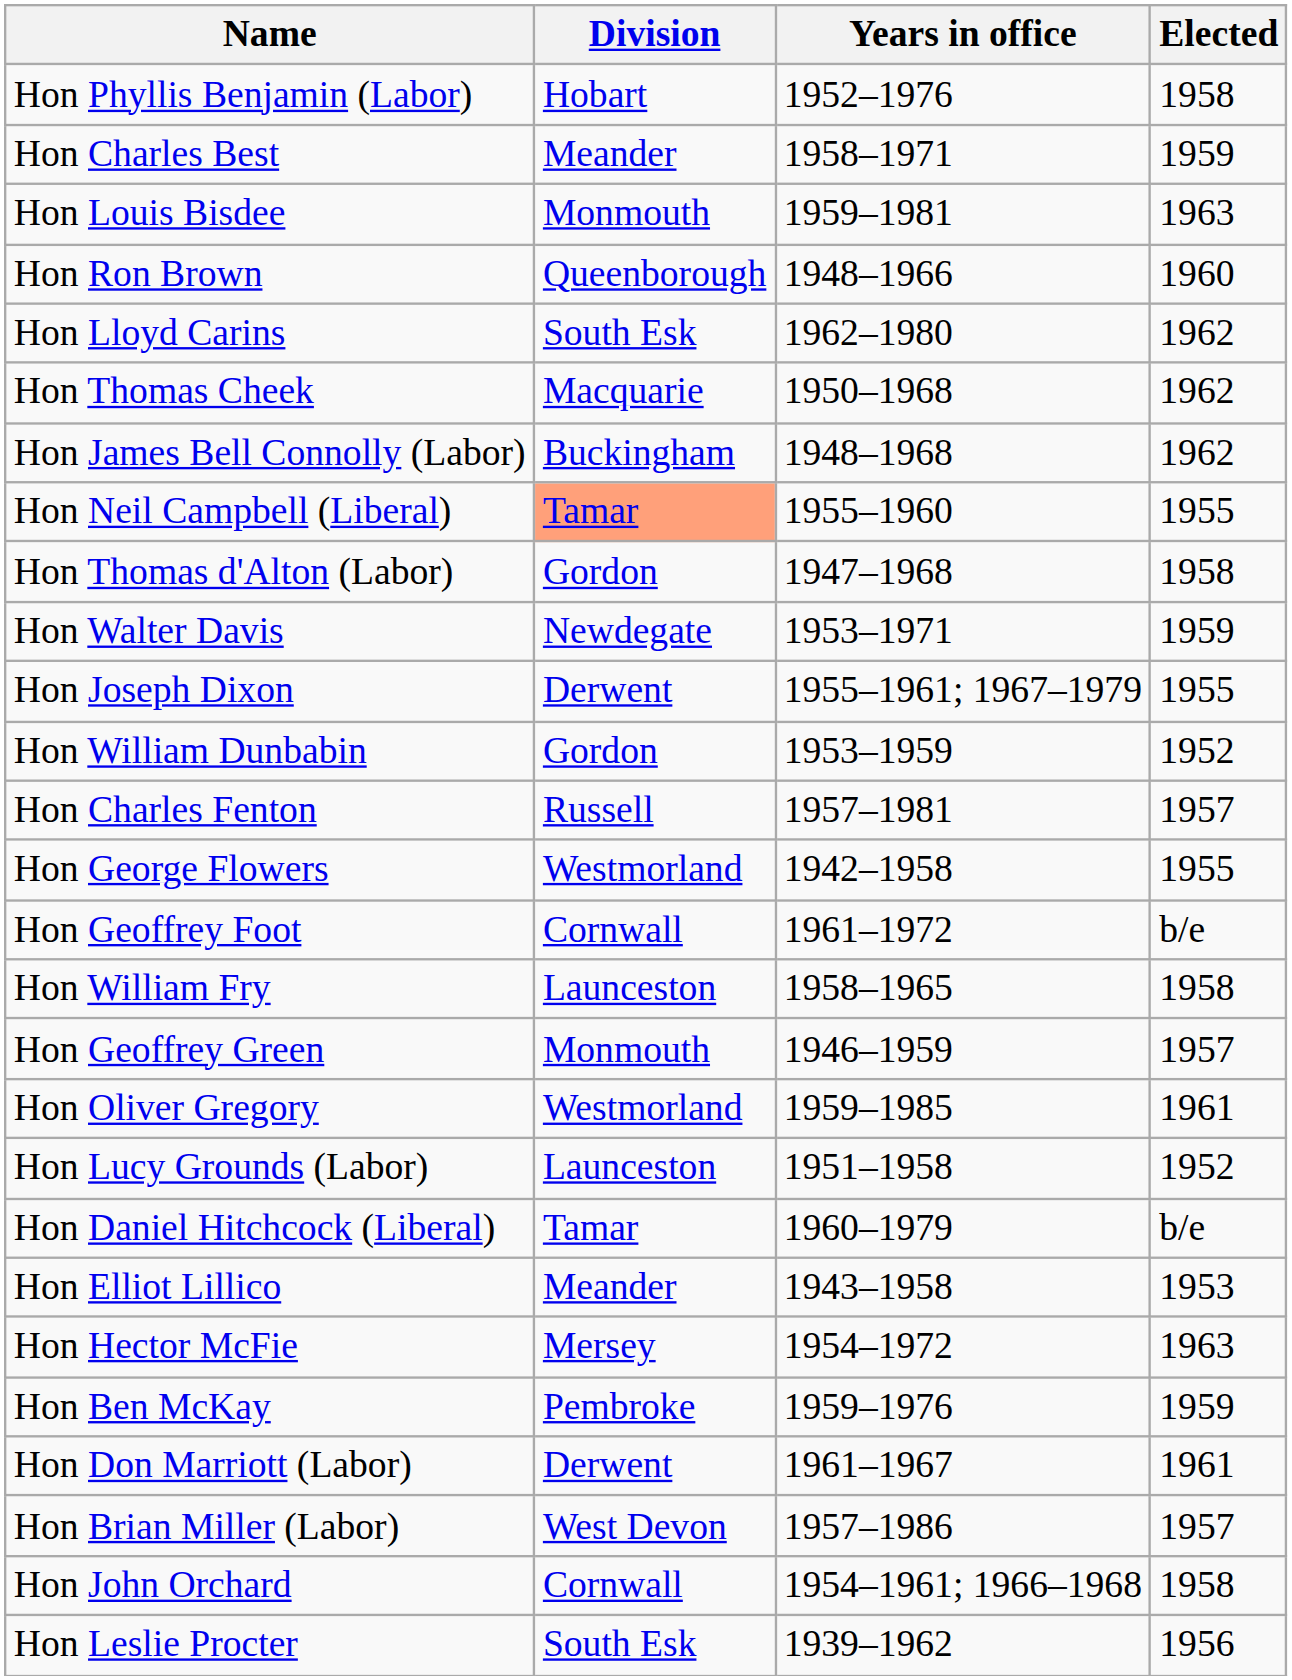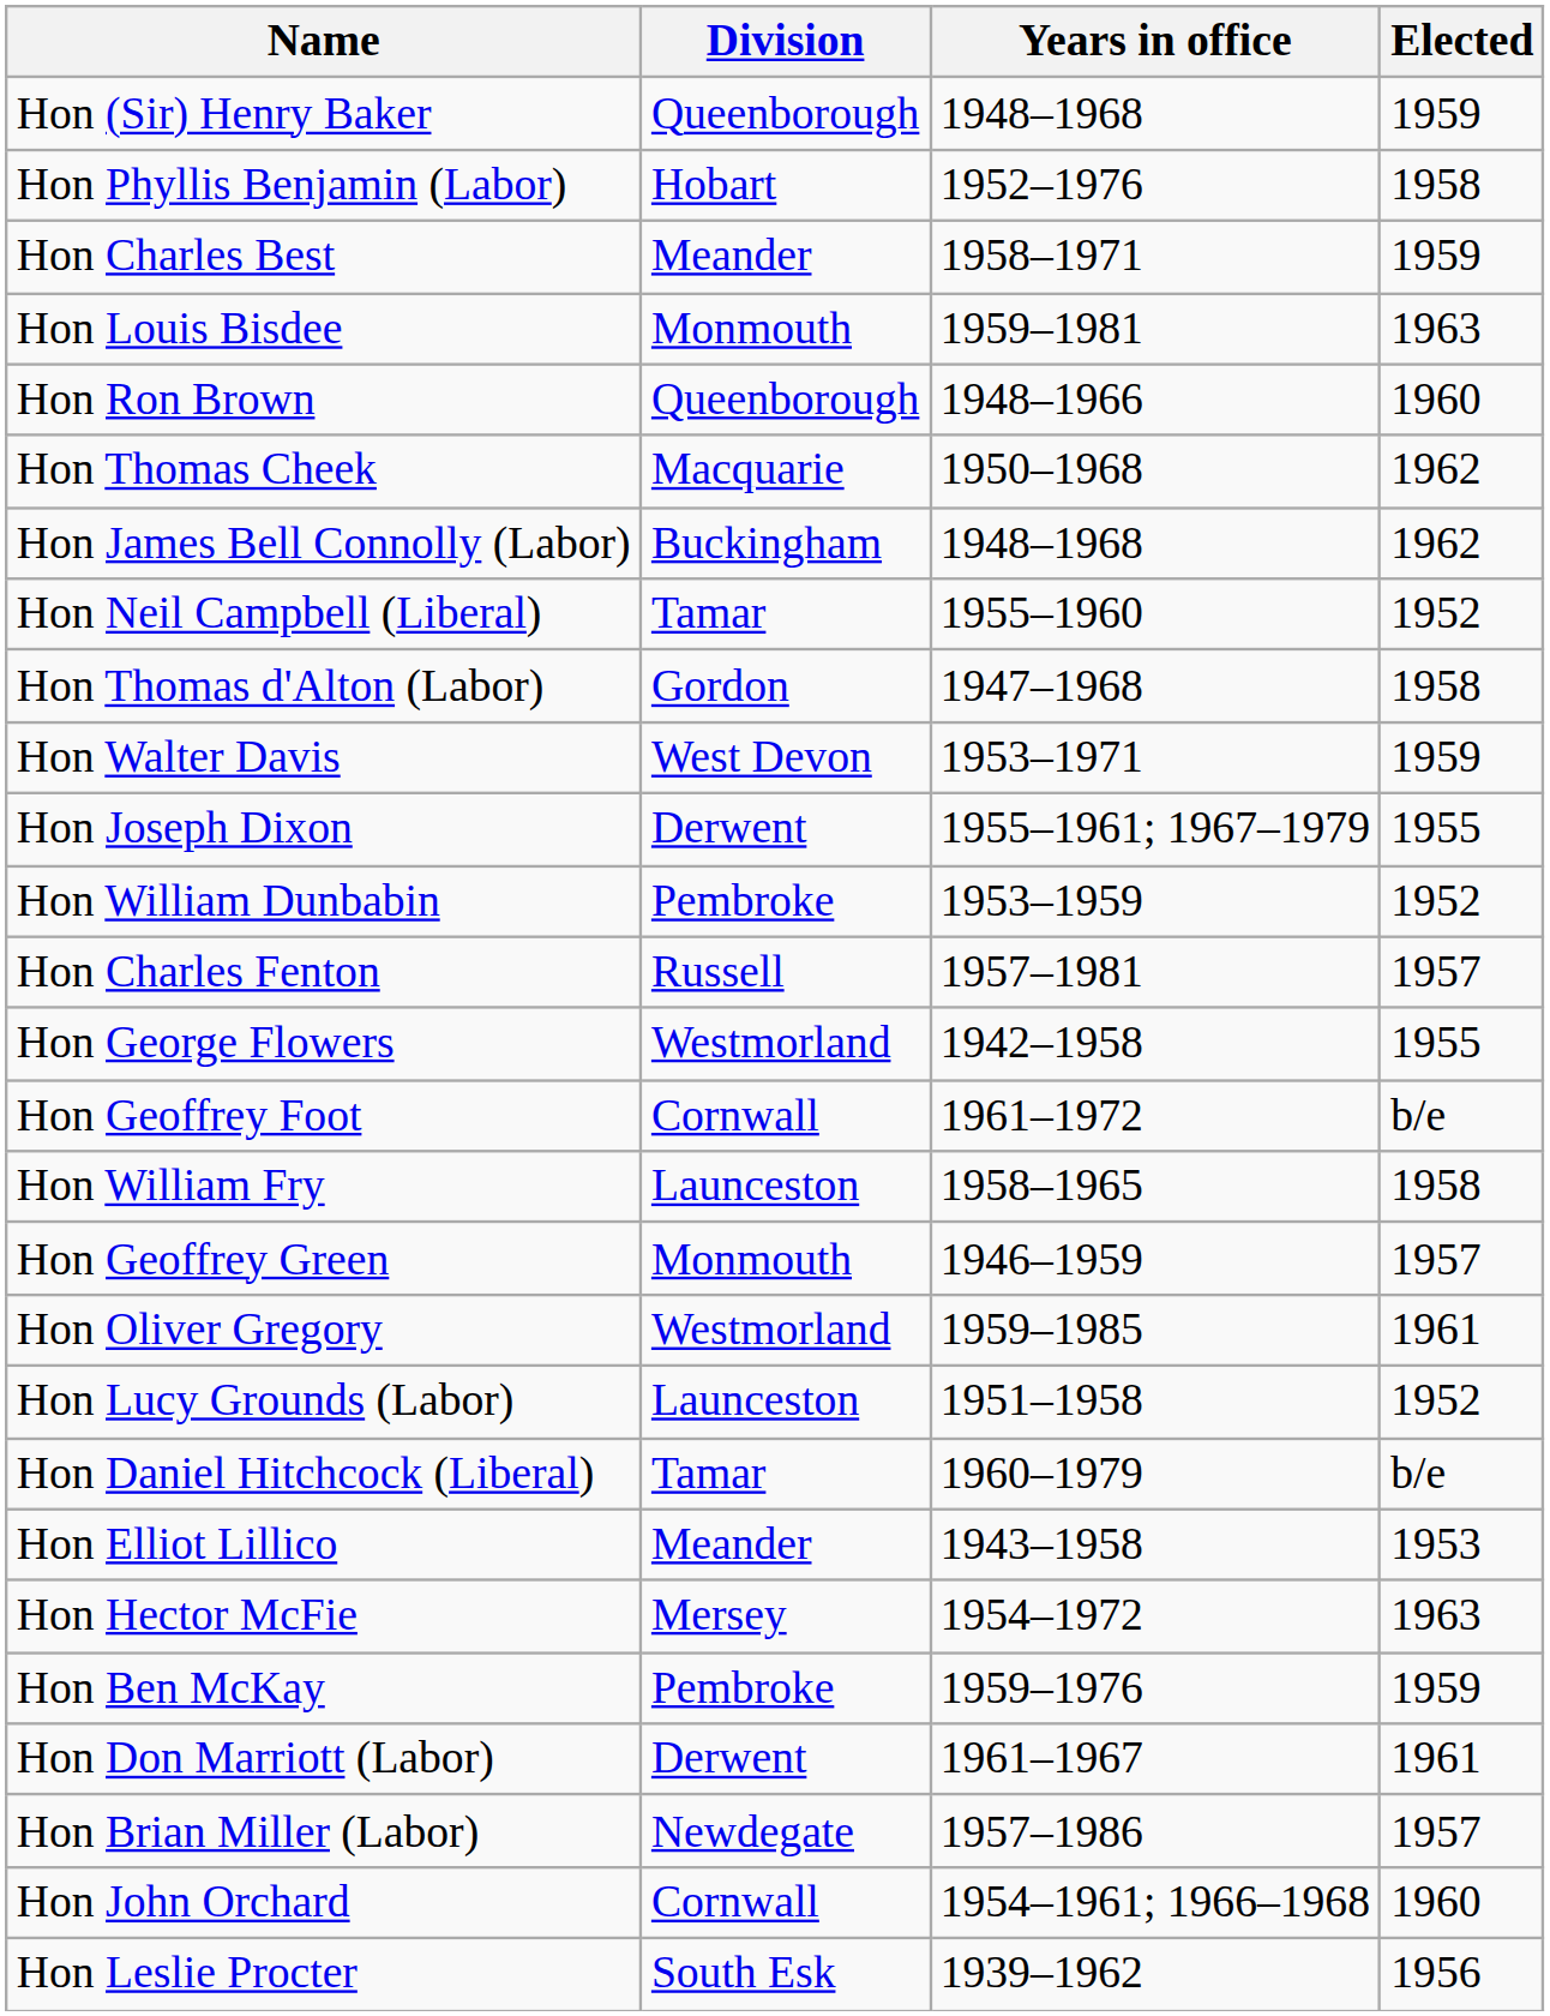+ row: Hon (Sir) Henry Baker | Queenborough | 1948–1968 | 1959
- row: Hon Lloyd Carins | South Esk | 1962–1980 | 1962
Hon Neil Campbell (Liberal) | Division: lightsalmon background -> no background
Hon Neil Campbell (Liberal) | Elected: 1955 -> 1952
Hon Walter Davis | Division: Newdegate -> West Devon
Hon William Dunbabin | Division: Gordon -> Pembroke
Hon Brian Miller (Labor) | Division: West Devon -> Newdegate
Hon John Orchard | Elected: 1958 -> 1960
